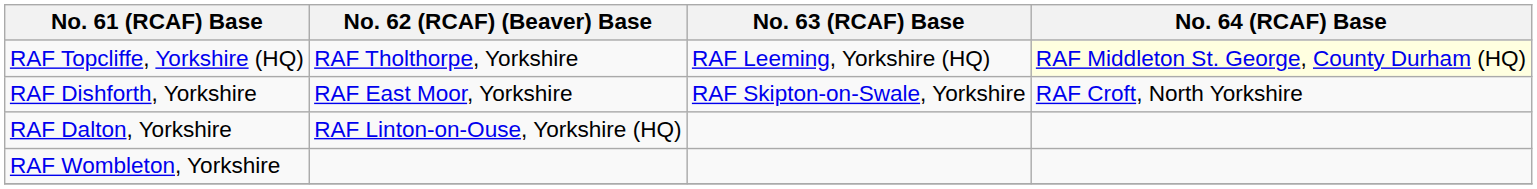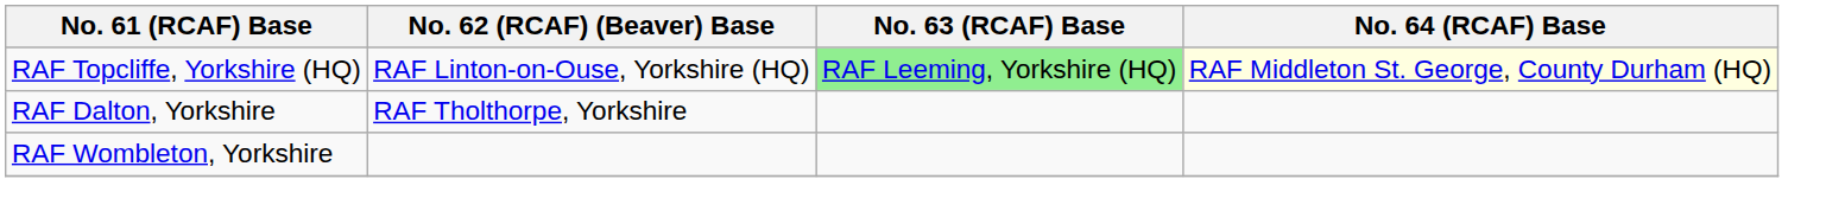RAF Topcliffe, Yorkshire (HQ) | No. 62 (RCAF) (Beaver) Base: RAF Tholthorpe, Yorkshire -> RAF Linton-on-Ouse, Yorkshire (HQ)
RAF Topcliffe, Yorkshire (HQ) | No. 63 (RCAF) Base: no background -> lightgreen background
- row: RAF Dishforth, Yorkshire | RAF East Moor, Yorkshire | RAF Skipton-on-Swale, Yorkshire | RAF Croft, North Yorkshire
RAF Dalton, Yorkshire | No. 62 (RCAF) (Beaver) Base: RAF Linton-on-Ouse, Yorkshire (HQ) -> RAF Tholthorpe, Yorkshire
